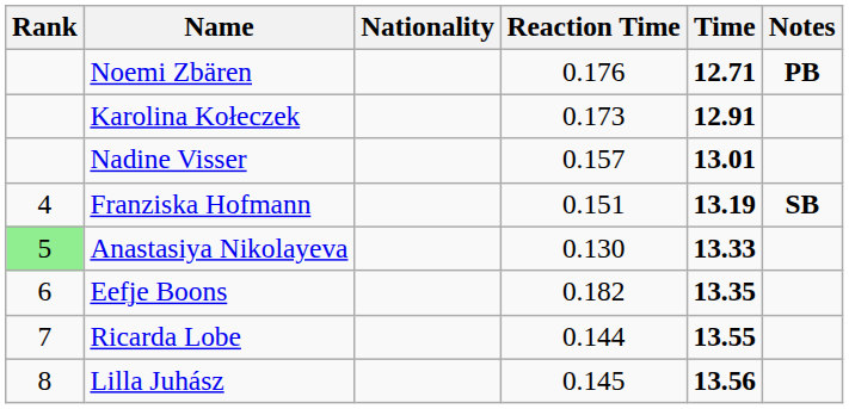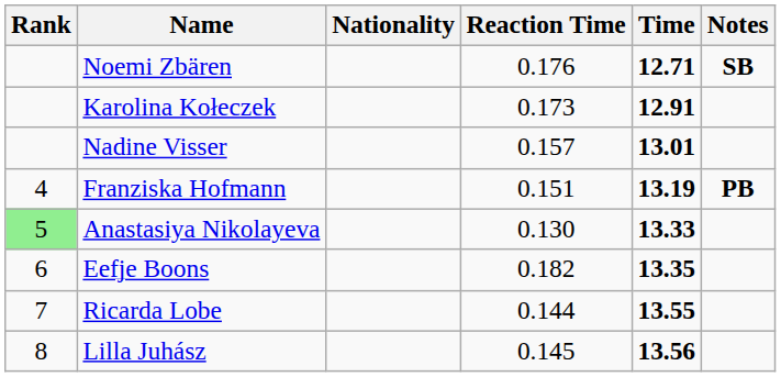Noemi Zbären | Notes: PB -> SB
Franziska Hofmann | Notes: SB -> PB
